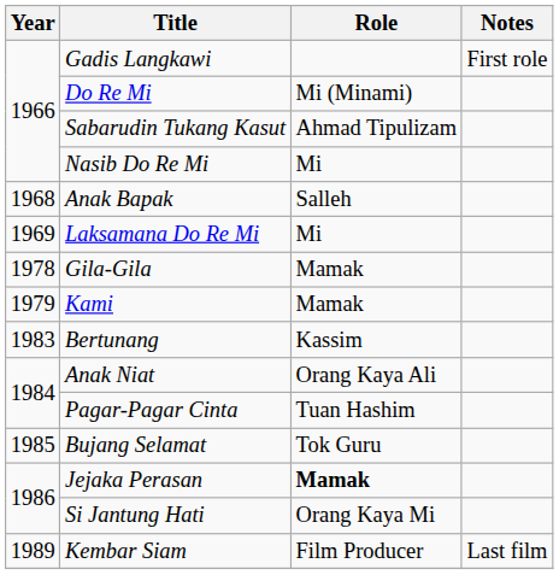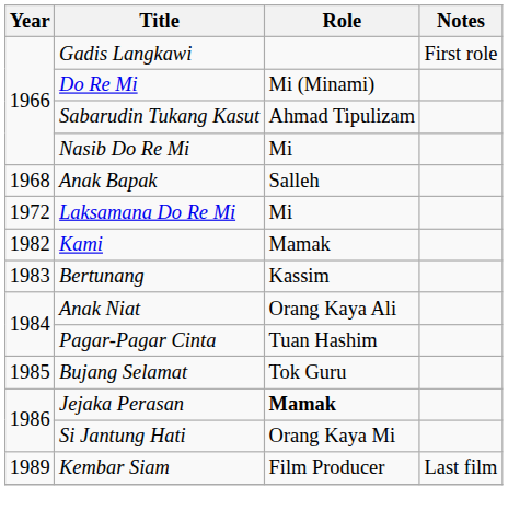Laksamana Do Re Mi | Year: 1969 -> 1972
- row: 1978 | Gila-Gila | Mamak
Kami | Year: 1979 -> 1982
